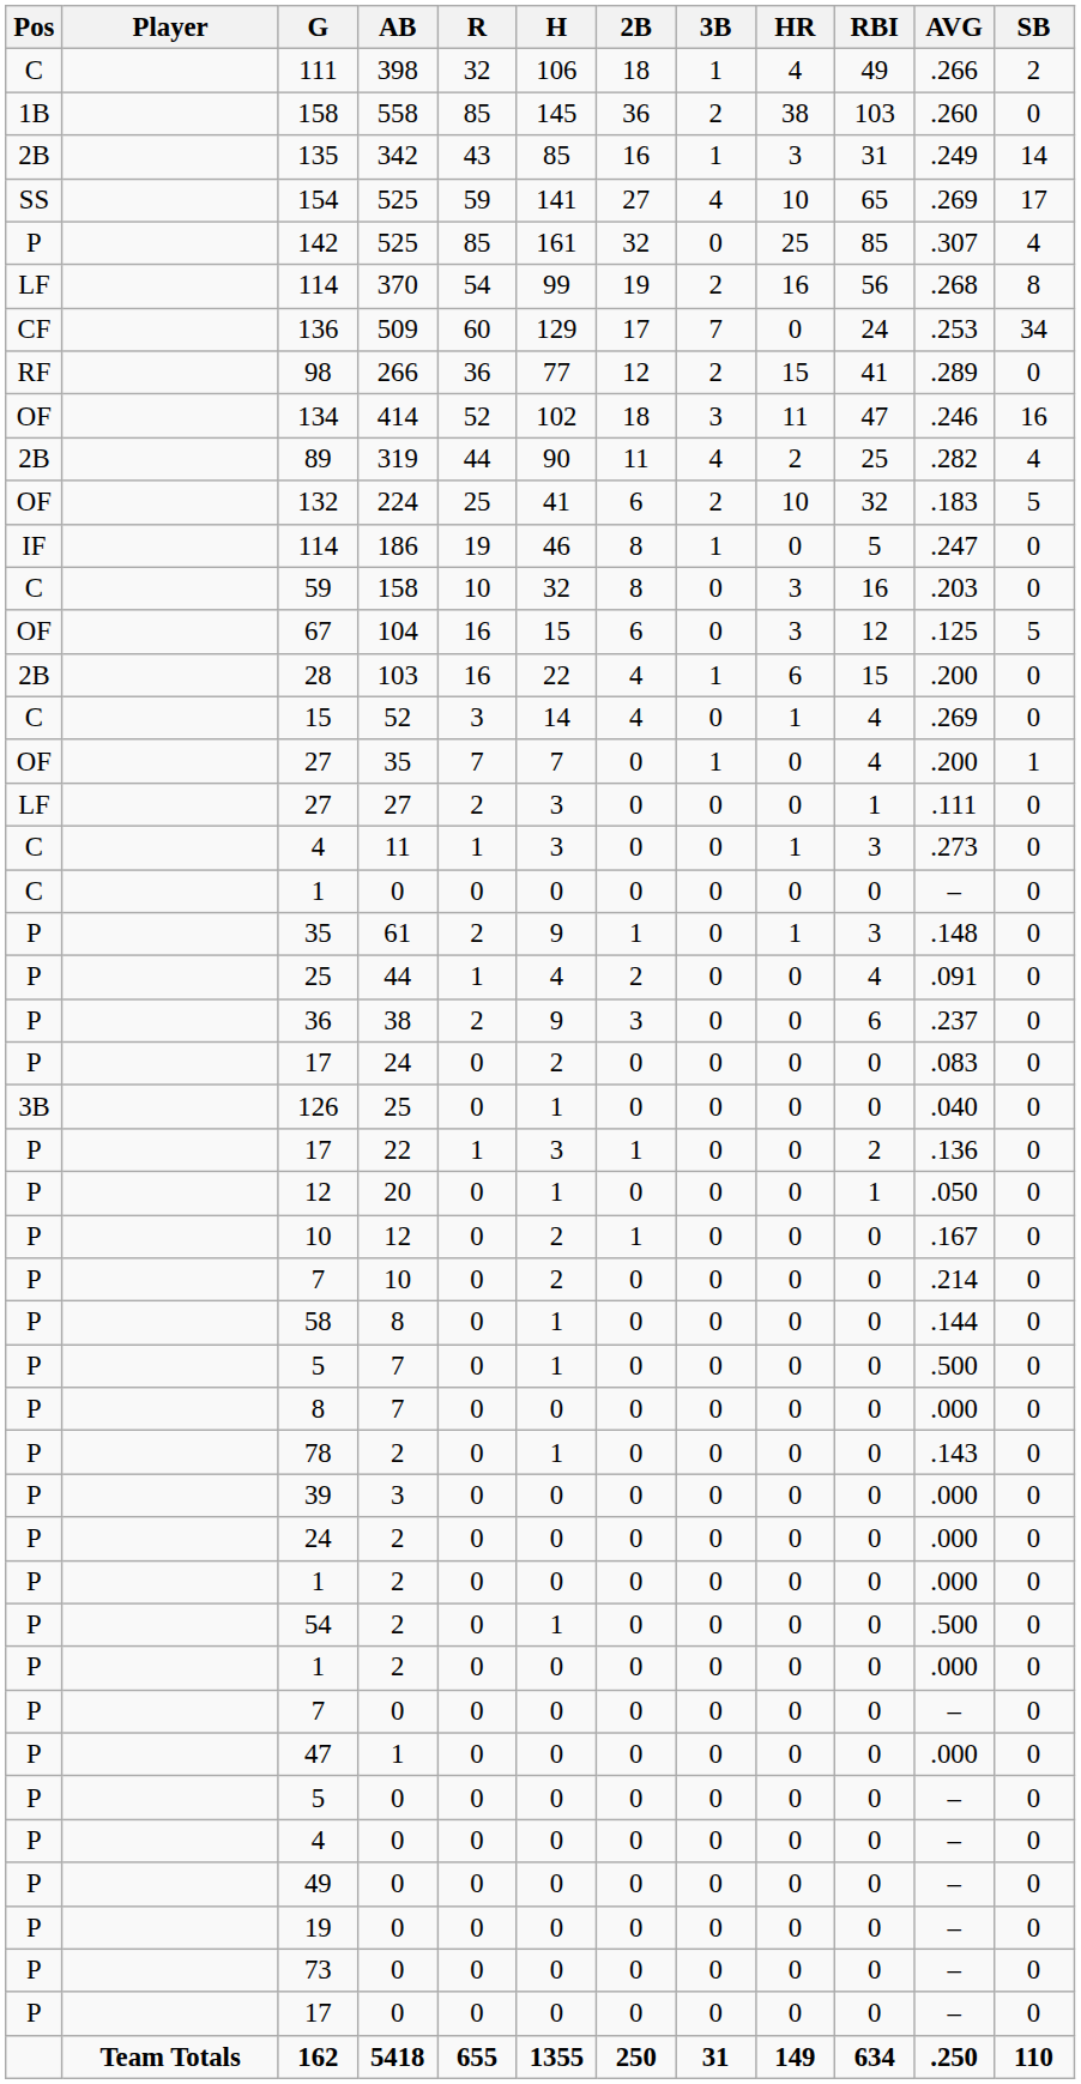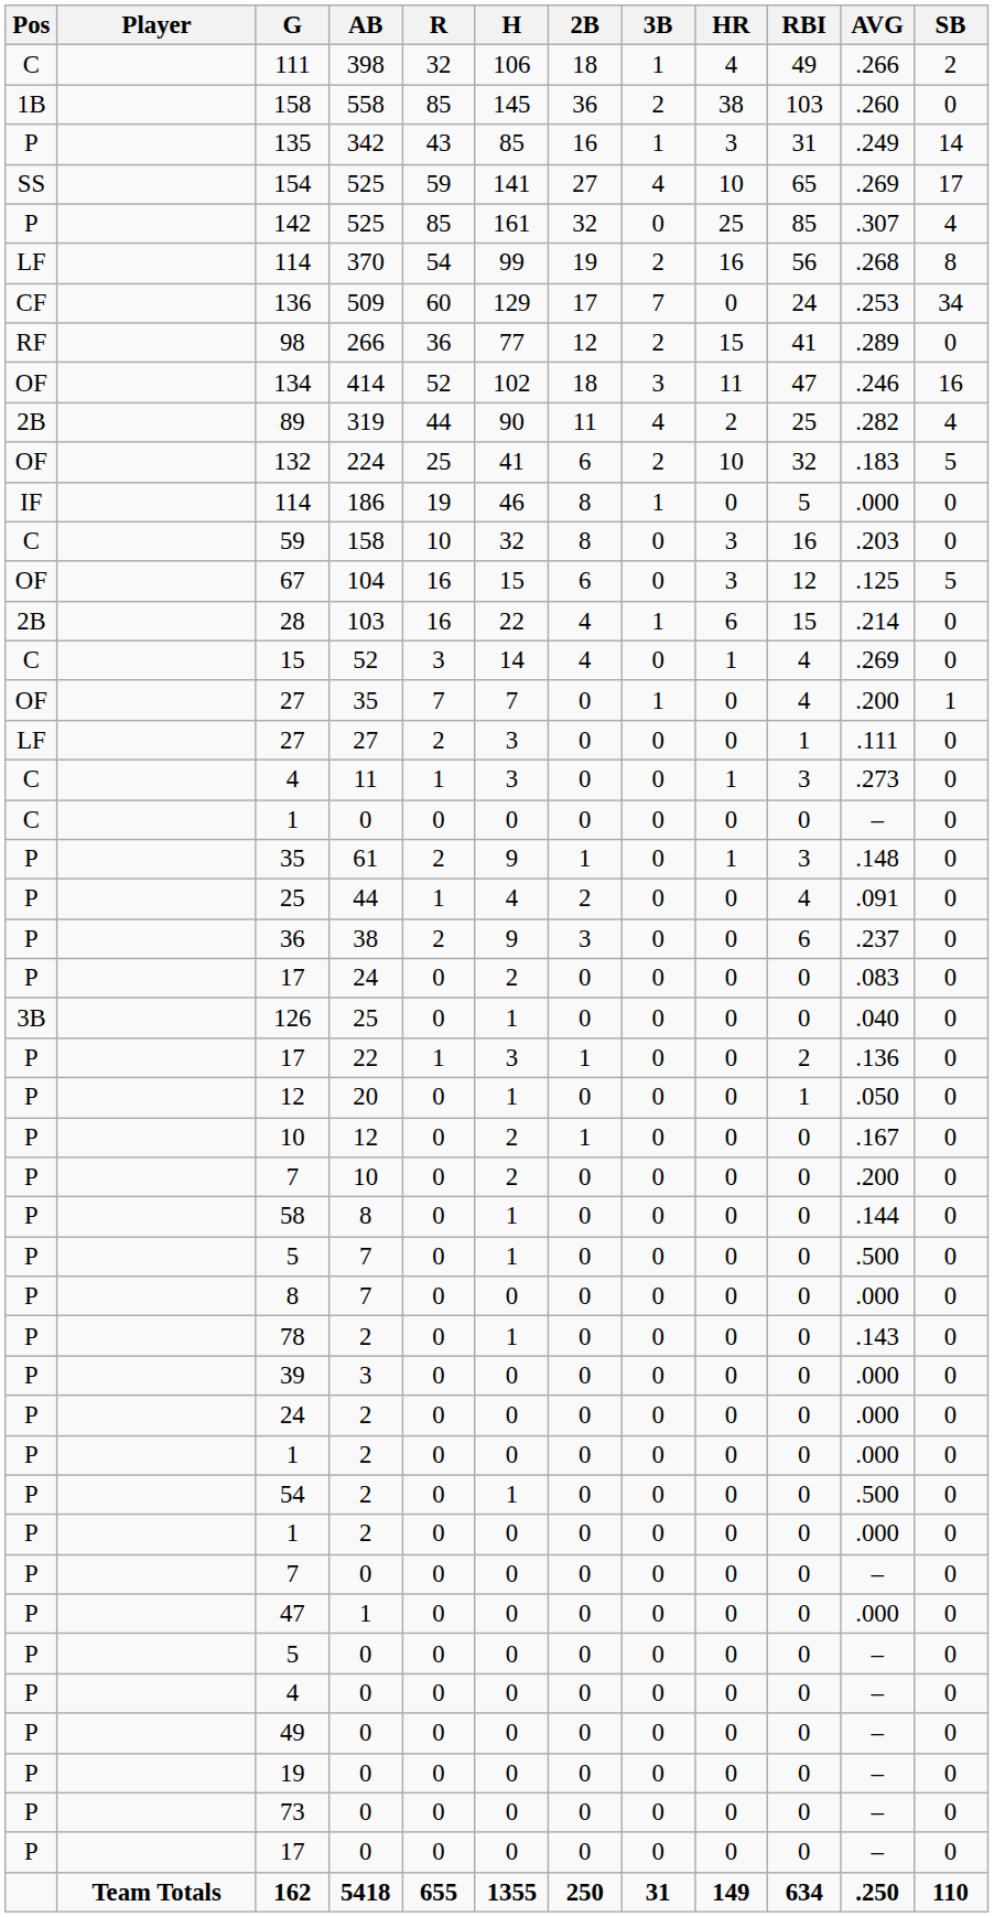135 | Pos: 2B -> P
114 / 186 | AVG: .247 -> .000
28 | AVG: .200 -> .214
7 / 10 | AVG: .214 -> .200
